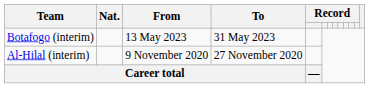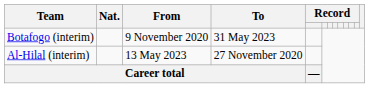Botafogo (interim) | From: 13 May 2023 -> 9 November 2020
Al-Hilal (interim) | From: 9 November 2020 -> 13 May 2023
